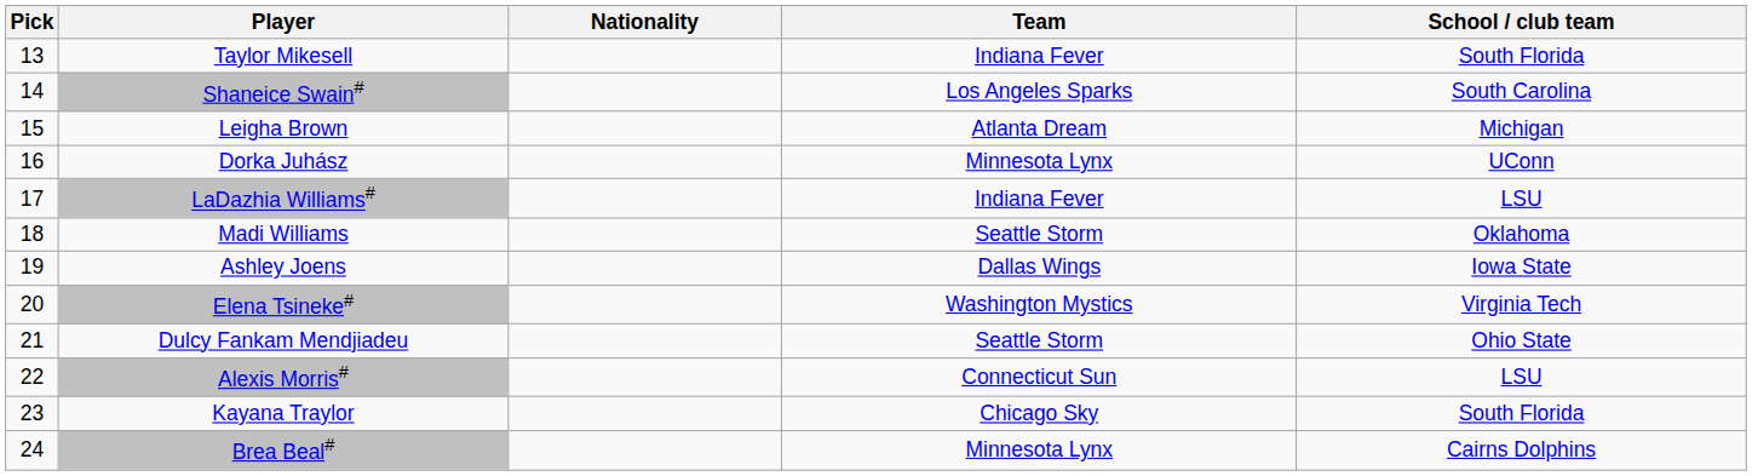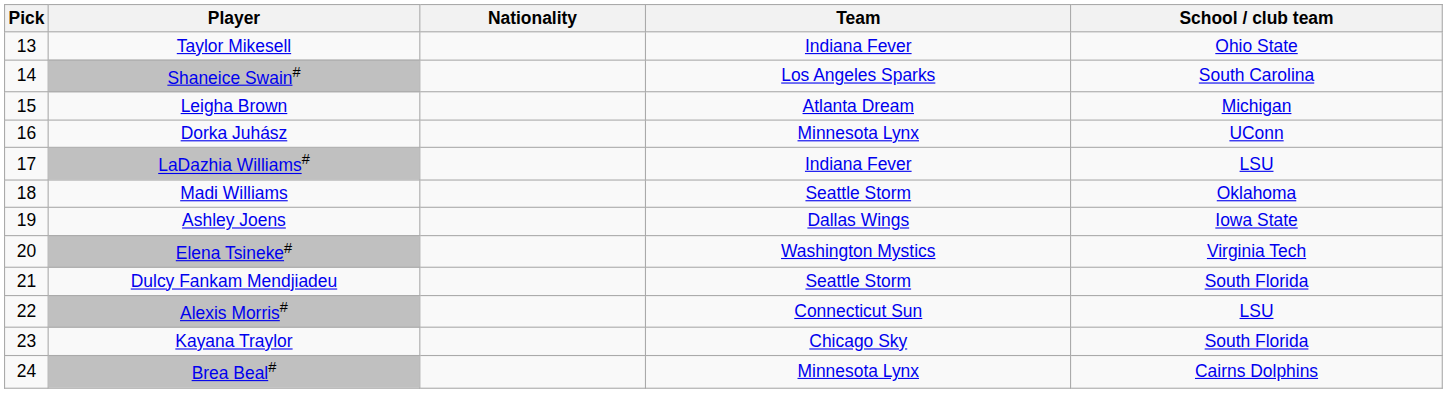Taylor Mikesell | School / club team: South Florida -> Ohio State
Dulcy Fankam Mendjiadeu | School / club team: Ohio State -> South Florida
